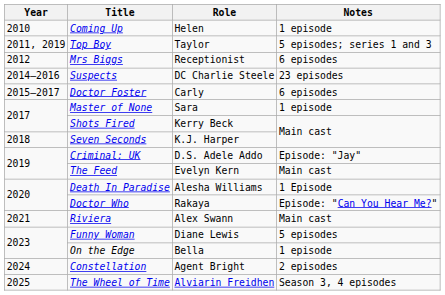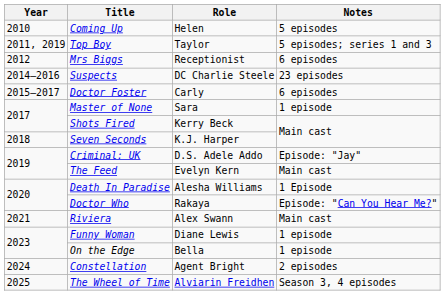Coming Up | Notes: 1 episode -> 5 episodes
Funny Woman | Notes: 5 episodes -> 1 episode
